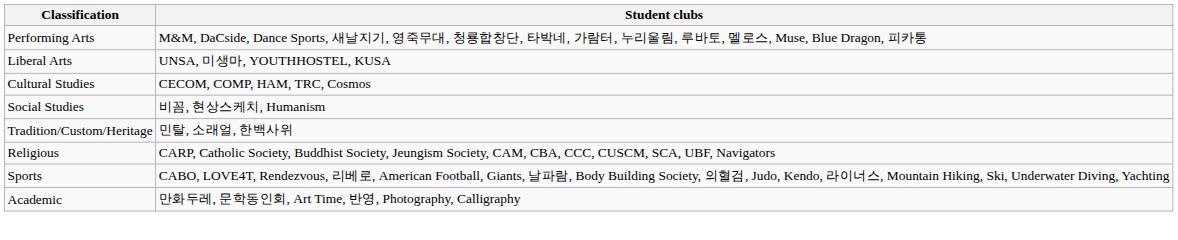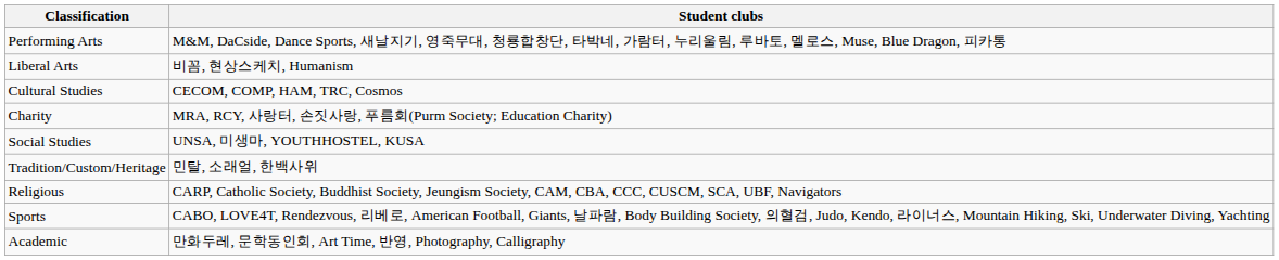Liberal Arts | Student clubs: UNSA, 미생마, YOUTHHOSTEL, KUSA -> 비꼼, 현상스케치, Humanism
+ row: Charity | MRA, RCY, 사랑터, 손짓사랑, 푸름회(Purm Society; Education Charity)
Social Studies | Student clubs: 비꼼, 현상스케치, Humanism -> UNSA, 미생마, YOUTHHOSTEL, KUSA
